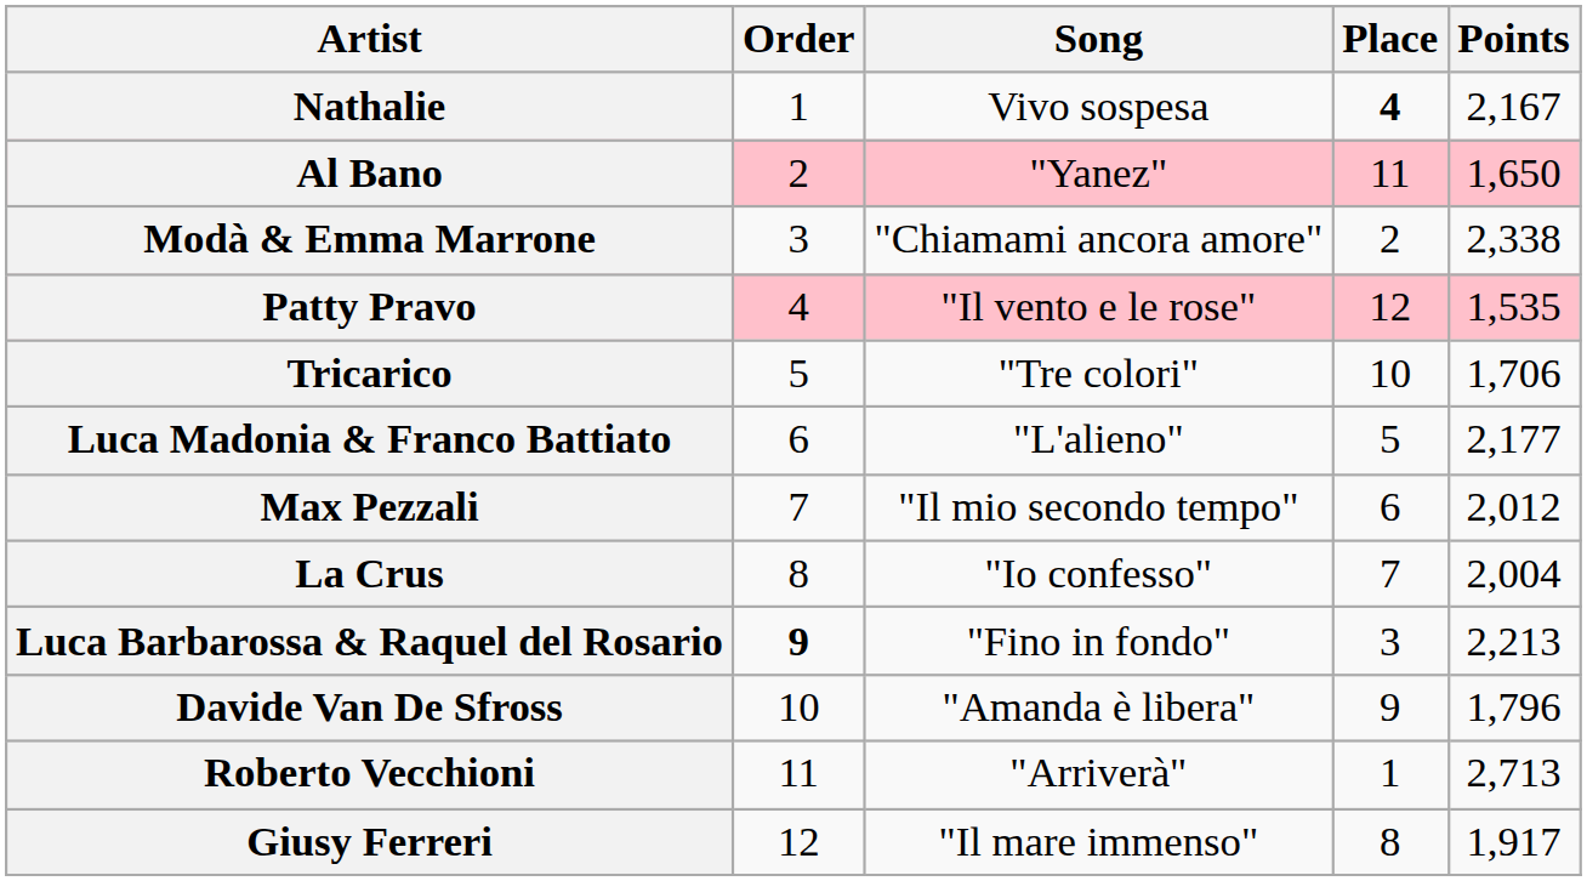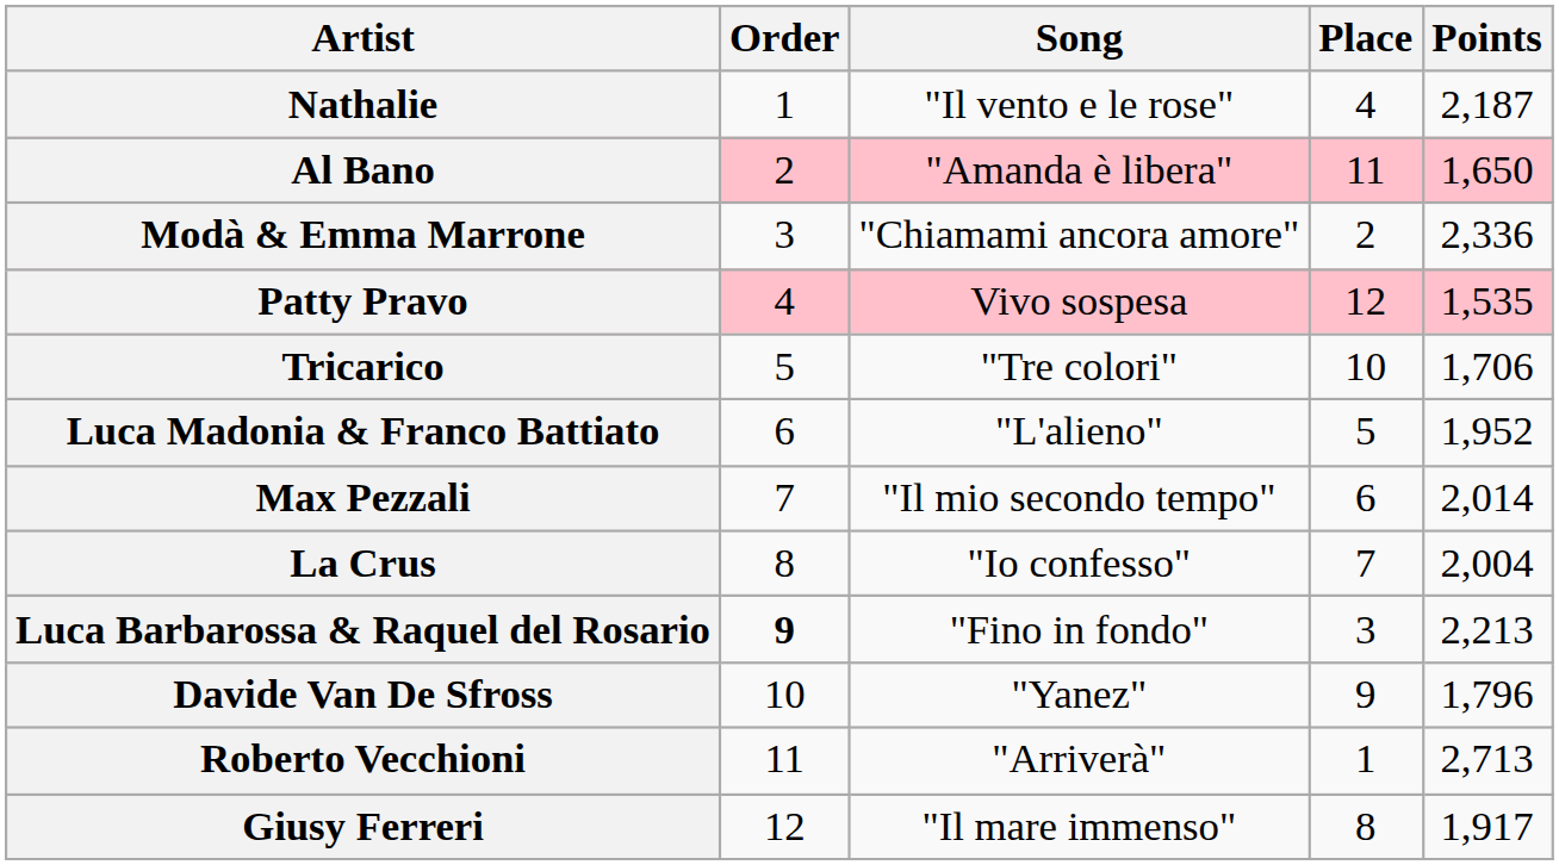Nathalie | Song: Vivo sospesa -> "Il vento e le rose"
Nathalie | Place: bold -> normal
Nathalie | Points: 2,167 -> 2,187
Al Bano | Song: "Yanez" -> "Amanda è libera"
Modà & Emma Marrone | Points: 2,338 -> 2,336
Patty Pravo | Song: "Il vento e le rose" -> Vivo sospesa
Luca Madonia & Franco Battiato | Points: 2,177 -> 1,952
Max Pezzali | Points: 2,012 -> 2,014
Davide Van De Sfross | Song: "Amanda è libera" -> "Yanez"
